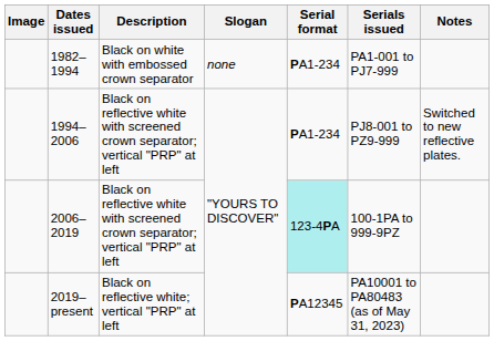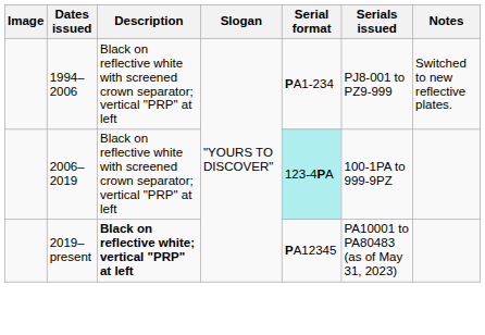- row: 1982–1994 | Black on white with embossed crown separator | none | PA1-234 | PA1-001 to PJ7-999
2019–present | Description: normal -> bold
